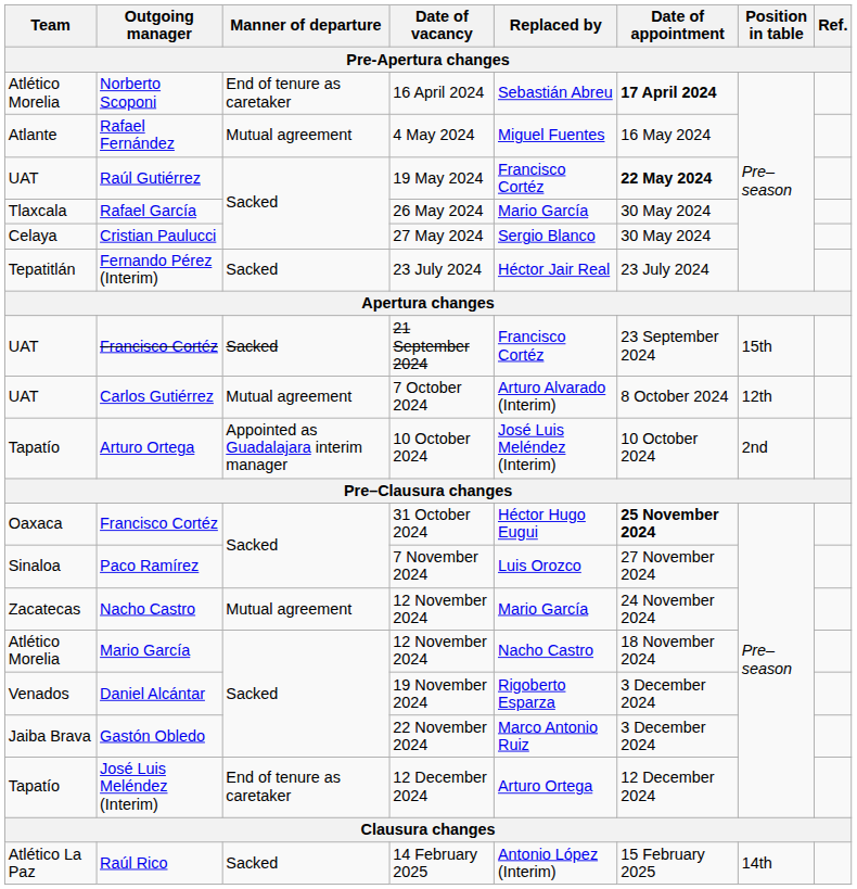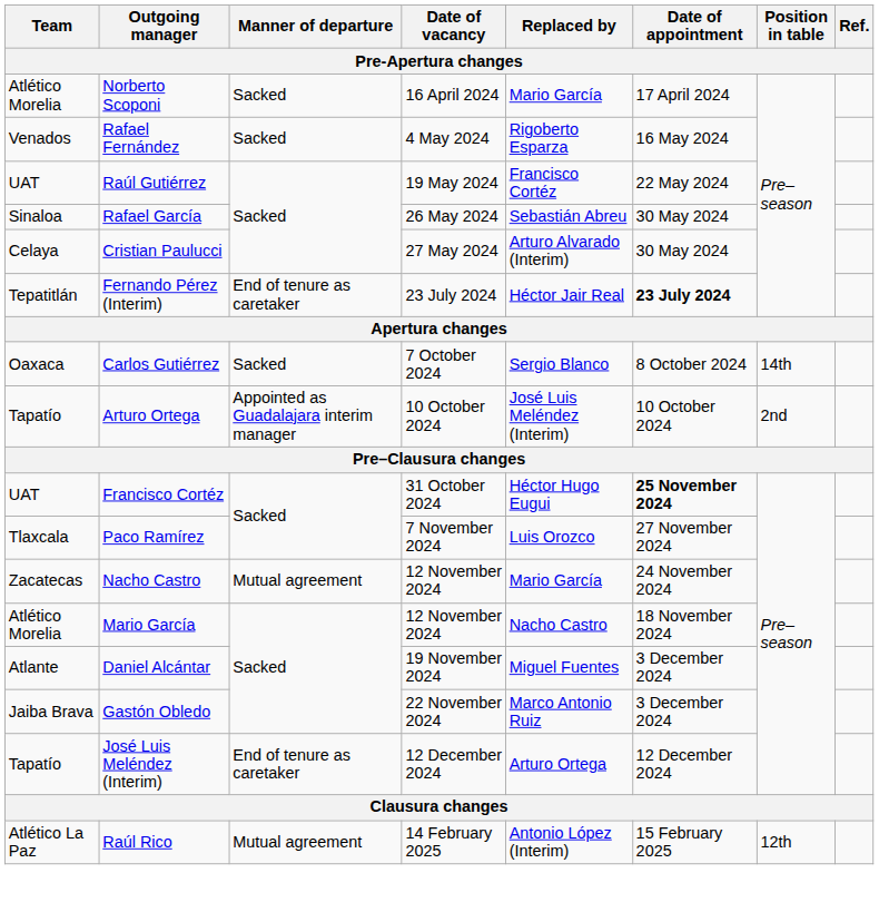Norberto Scoponi | Manner of departure: End of tenure as caretaker -> Sacked
Norberto Scoponi | Replaced by: Sebastián Abreu -> Mario García
Norberto Scoponi | Date of appointment: bold -> normal
Rafael Fernández | Team: Atlante -> Venados
Rafael Fernández | Manner of departure: Mutual agreement -> Sacked
Rafael Fernández | Replaced by: Miguel Fuentes -> Rigoberto Esparza
Raúl Gutiérrez | Date of appointment: bold -> normal
Rafael García | Team: Tlaxcala -> Sinaloa
Rafael García | Replaced by: Mario García -> Sebastián Abreu
Cristian Paulucci | Replaced by: Sergio Blanco -> Arturo Alvarado (Interim)
Fernando Pérez (Interim) | Manner of departure: Sacked -> End of tenure as caretaker
Fernando Pérez (Interim) | Date of appointment: normal -> bold
- row: UAT | Francisco Cortéz | Sacked | 21 September 2024 | Francisco Cortéz | 23 September 2024 | 15th
Carlos Gutiérrez | Team: UAT -> Oaxaca
Carlos Gutiérrez | Manner of departure: Mutual agreement -> Sacked
Carlos Gutiérrez | Replaced by: Arturo Alvarado (Interim) -> Sergio Blanco
Carlos Gutiérrez | Position in table: 12th -> 14th
Francisco Cortéz / 31 October 2024 | Team: Oaxaca -> UAT
Paco Ramírez | Team: Sinaloa -> Tlaxcala
Daniel Alcántar | Team: Venados -> Atlante
Daniel Alcántar | Replaced by: Rigoberto Esparza -> Miguel Fuentes
Raúl Rico | Manner of departure: Sacked -> Mutual agreement
Raúl Rico | Position in table: 14th -> 12th
